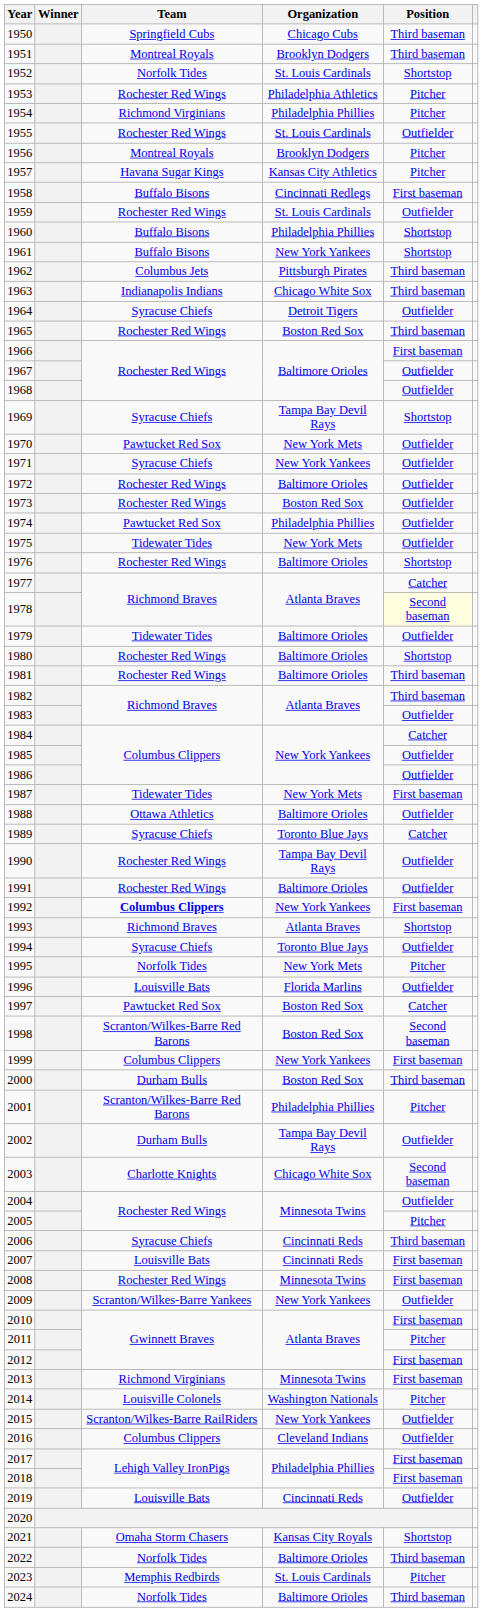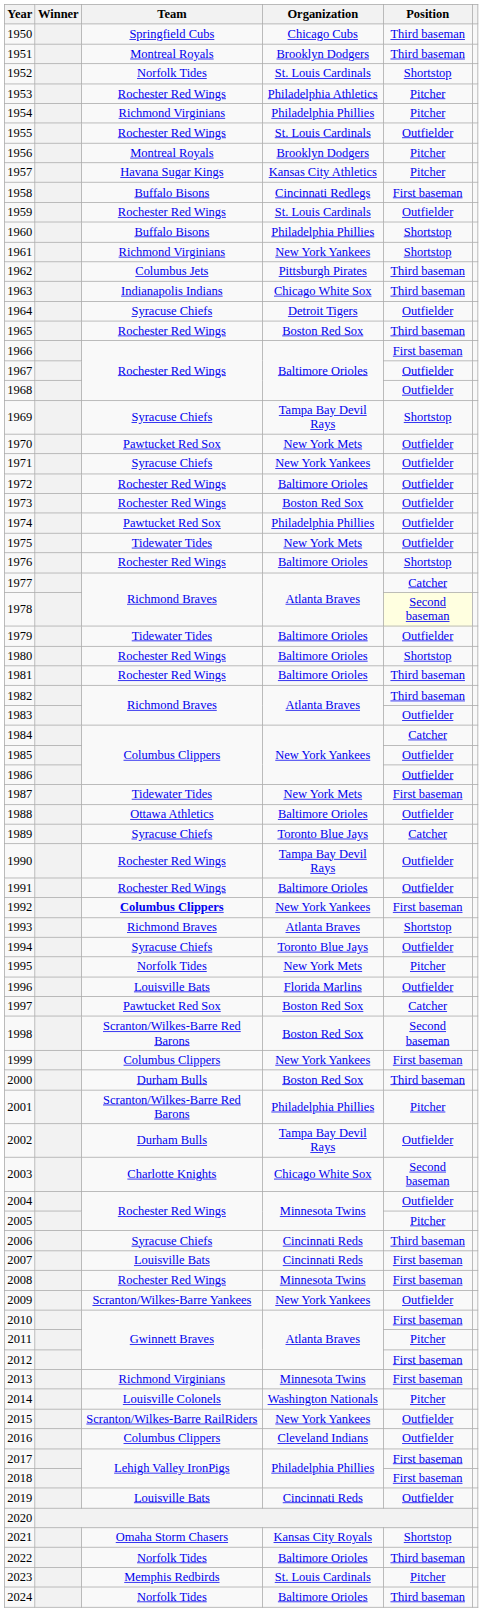1961 | Team: Buffalo Bisons -> Richmond Virginians
